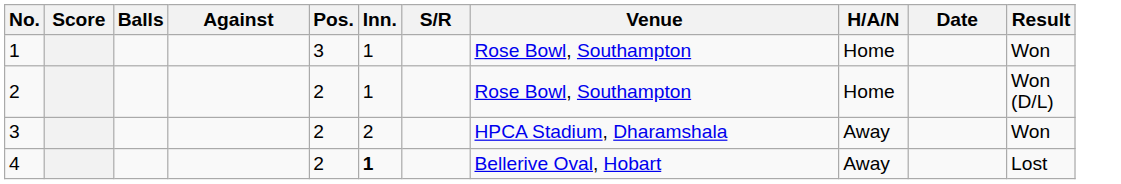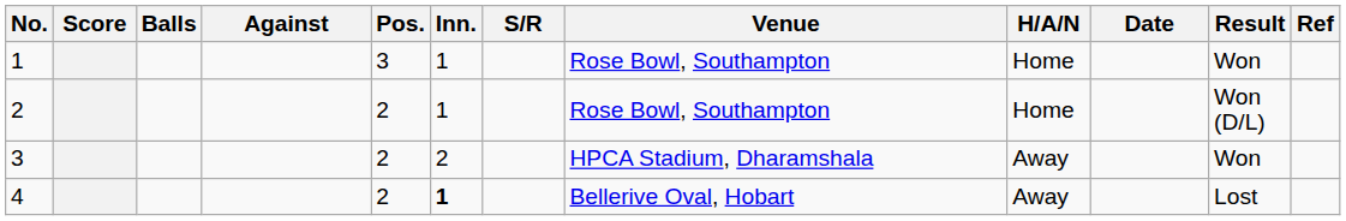+ column: Ref
